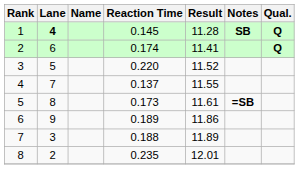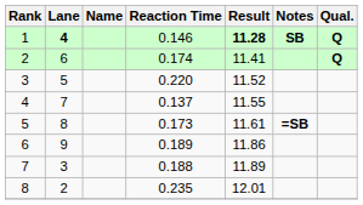1 | Reaction Time: 0.145 -> 0.146
1 | Result: normal -> bold
